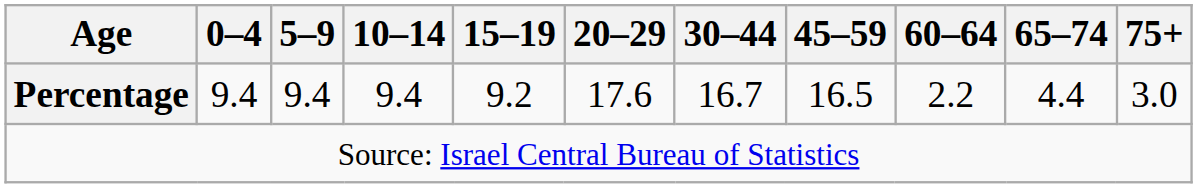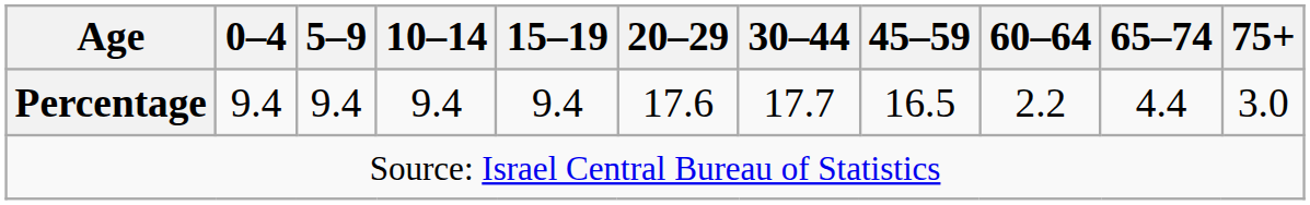Percentage | 15–19: 9.2 -> 9.4
Percentage | 30–44: 16.7 -> 17.7
